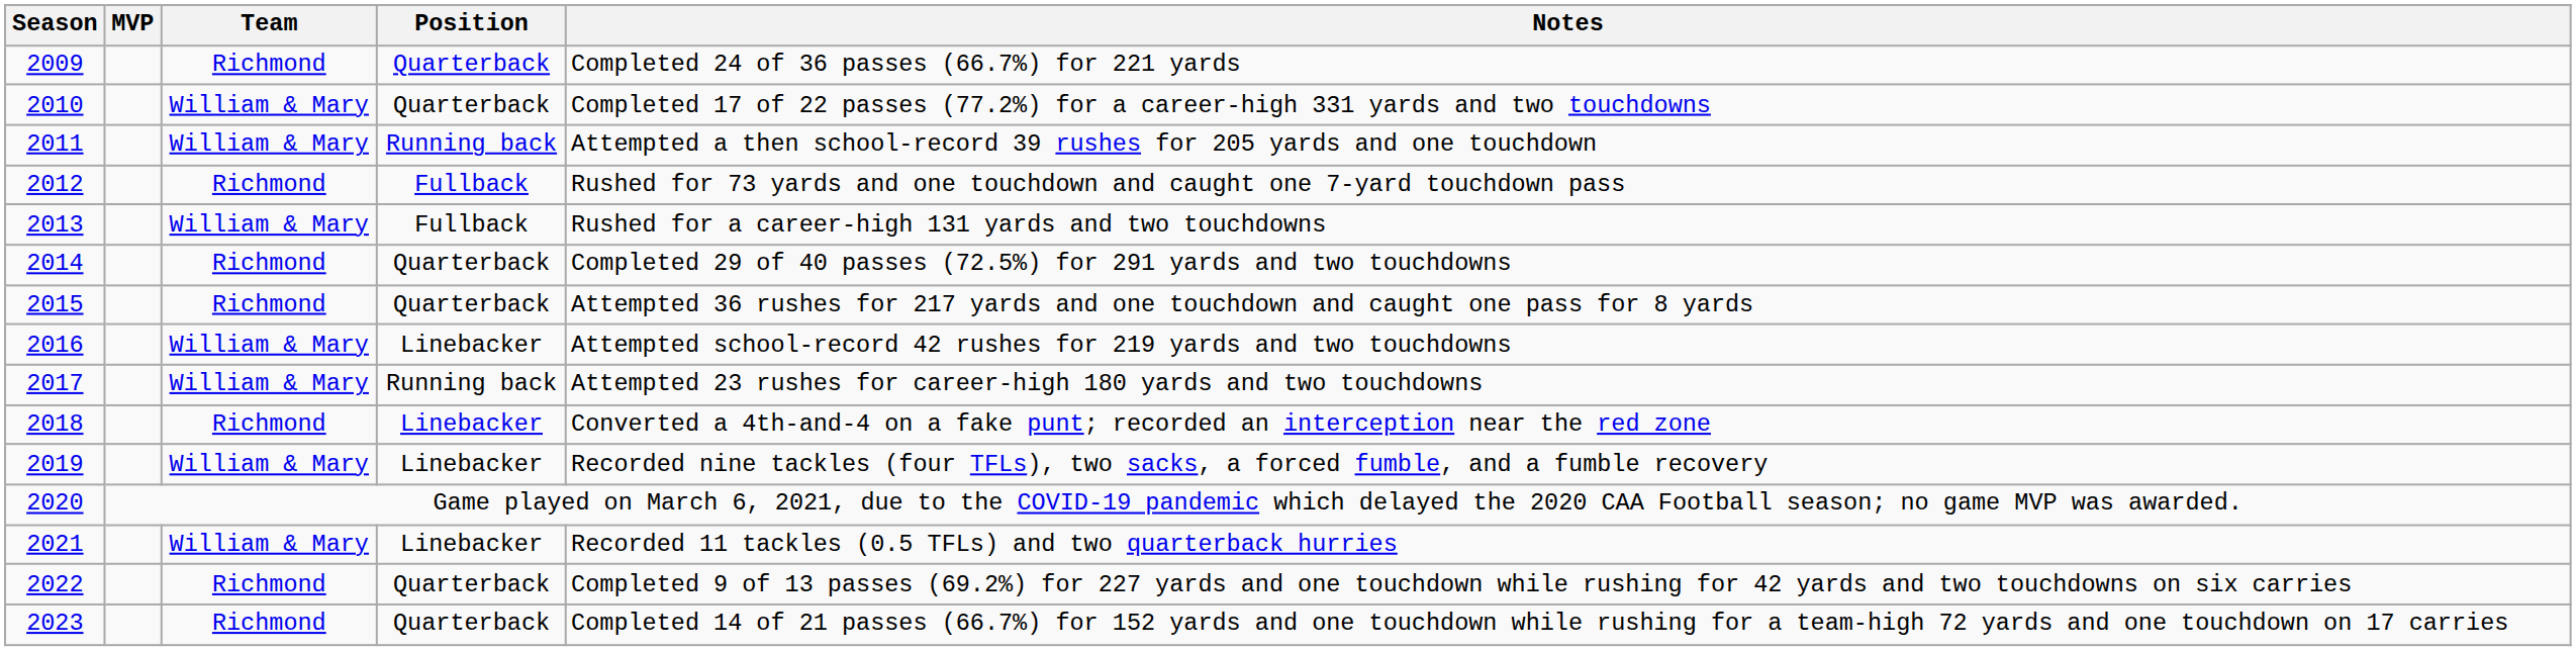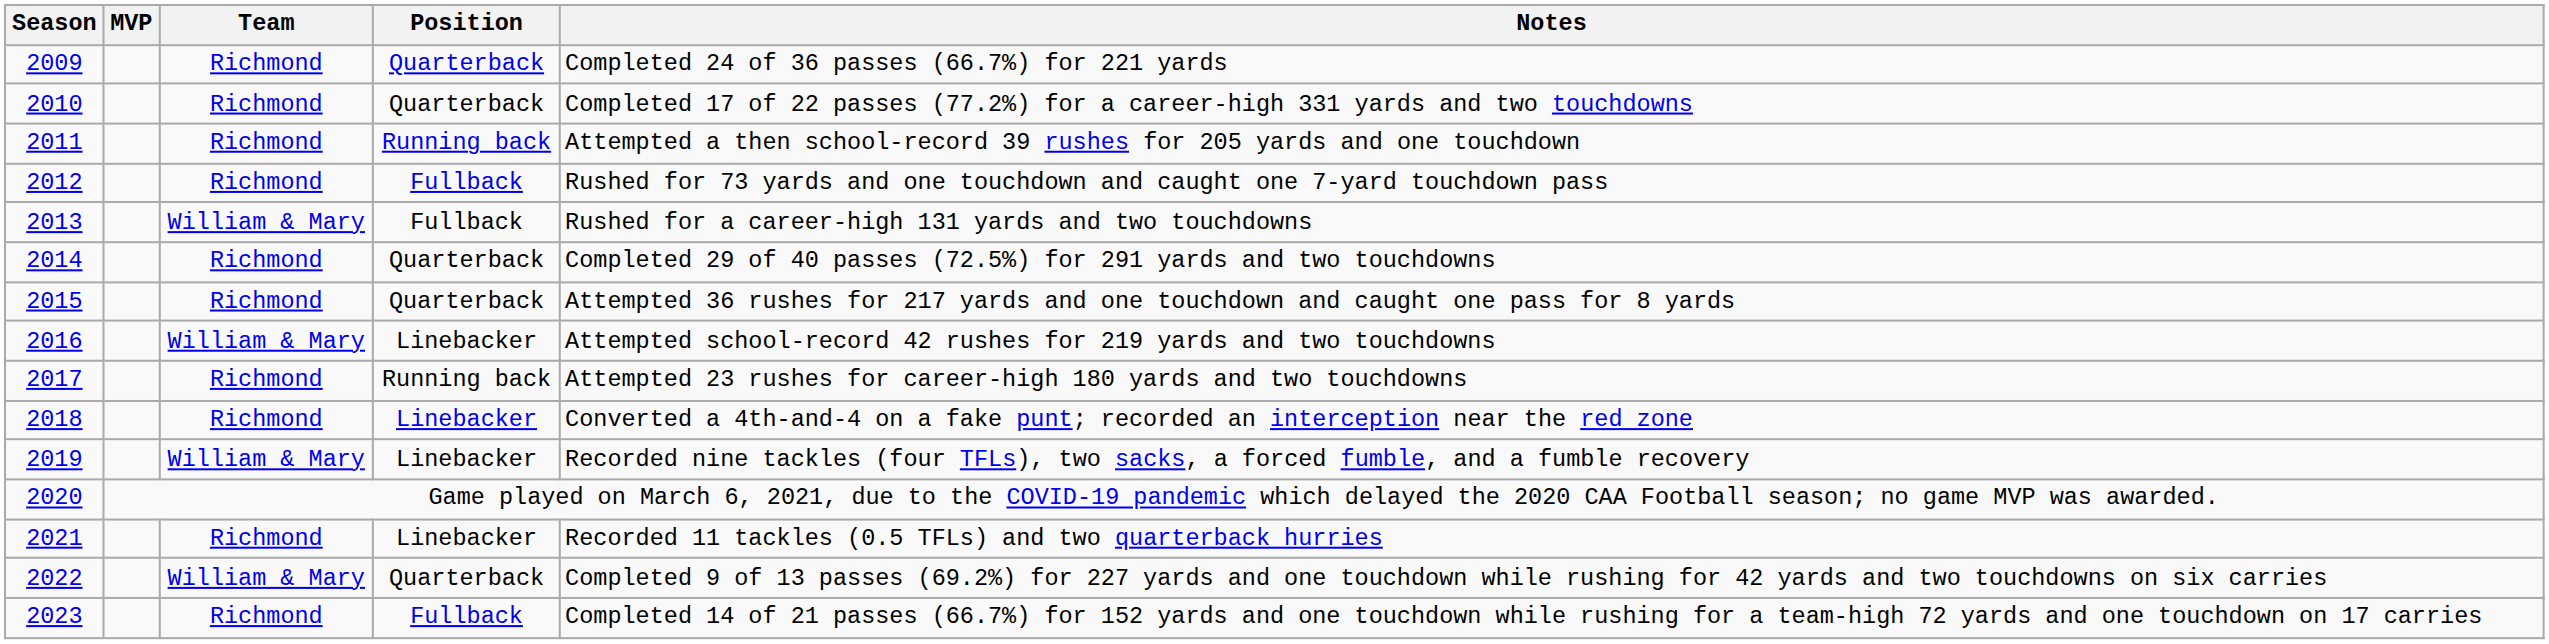2010 | Team: William & Mary -> Richmond
2011 | Team: William & Mary -> Richmond
2017 | Team: William & Mary -> Richmond
2021 | Team: William & Mary -> Richmond
2022 | Team: Richmond -> William & Mary
2023 | Position: Quarterback -> Fullback
